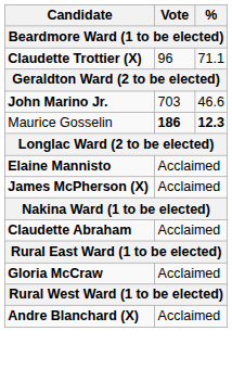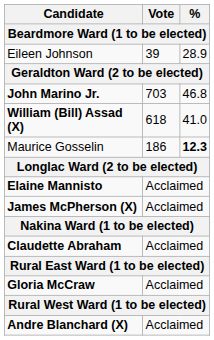- row: Claudette Trottier (X) | 96 | 71.1
+ row: Eileen Johnson | 39 | 28.9
John Marino Jr. | %: 46.6 -> 46.8
+ row: William (Bill) Assad (X) | 618 | 41.0
Maurice Gosselin | Vote: bold -> normal
